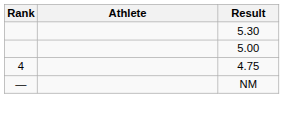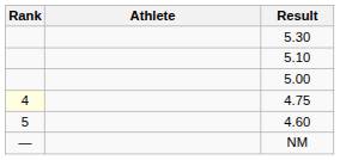+ row: 5.10
4.75 | Rank: no background -> lightyellow background
+ row: 5 | 4.60
